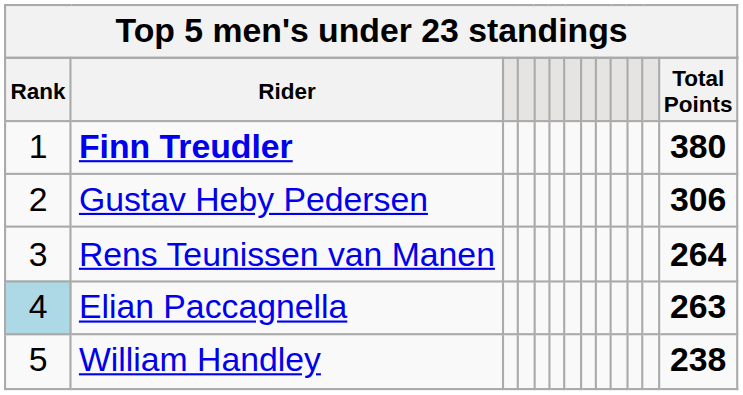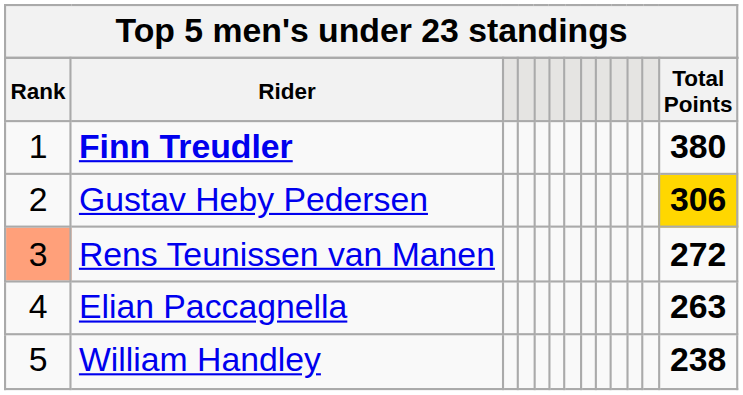Gustav Heby Pedersen | Total Points: no background -> gold background
Rens Teunissen van Manen | Rank: no background -> lightsalmon background
Rens Teunissen van Manen | Total Points: 264 -> 272
Elian Paccagnella | Rank: lightblue background -> no background
